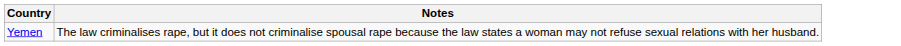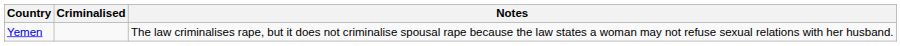+ column: Criminalised
